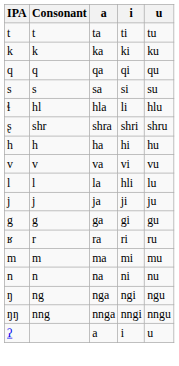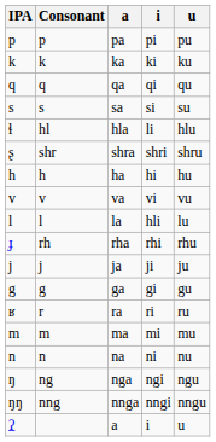+ row: p | p | pa | pi | pu
- row: t | t | ta | ti | tu
+ row: ɟ | rh | rha | rhi | rhu
